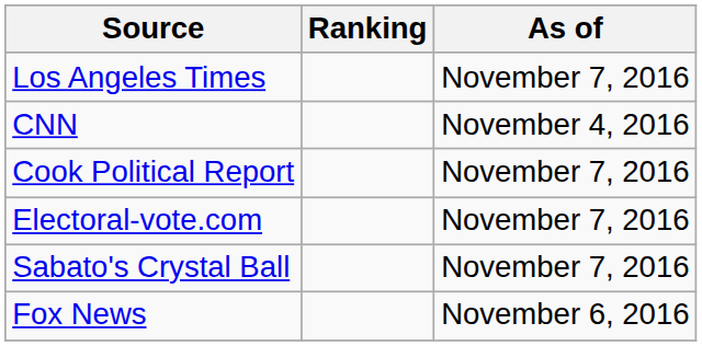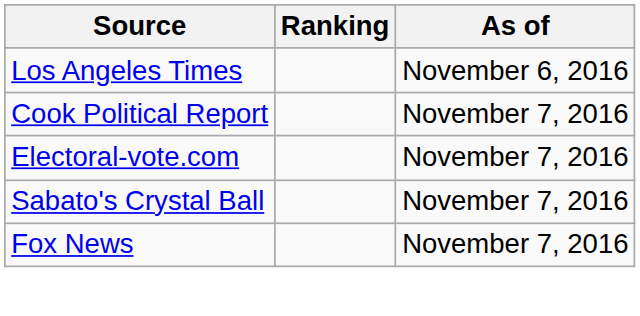Los Angeles Times | As of: November 7, 2016 -> November 6, 2016
- row: CNN | November 4, 2016
Fox News | As of: November 6, 2016 -> November 7, 2016
